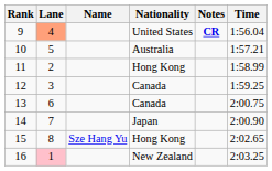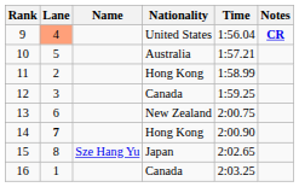columns swapped: Time <-> Notes
13 | Nationality: Canada -> New Zealand
14 | Lane: normal -> bold
14 | Nationality: Japan -> Hong Kong
15 | Nationality: Hong Kong -> Japan
16 | Lane: pink background -> no background
16 | Nationality: New Zealand -> Canada
